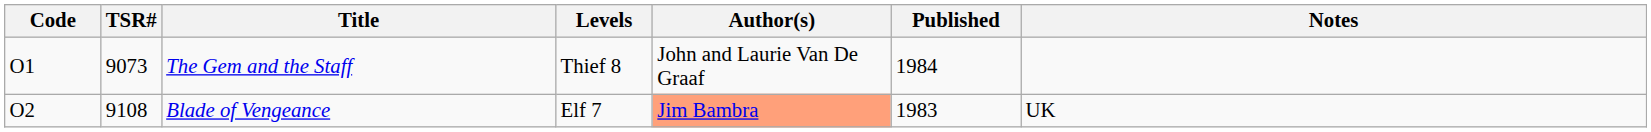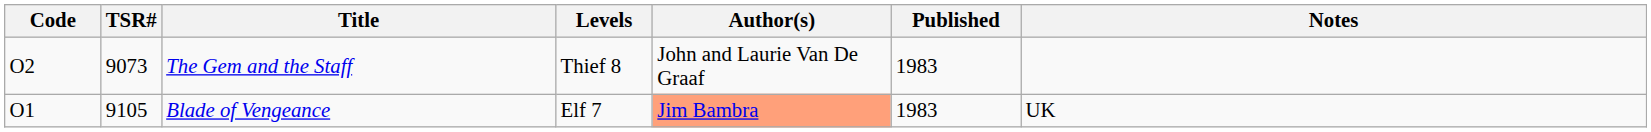The Gem and the Staff | Code: O1 -> O2
The Gem and the Staff | Published: 1984 -> 1983
Blade of Vengeance | Code: O2 -> O1
Blade of Vengeance | TSR#: 9108 -> 9105
